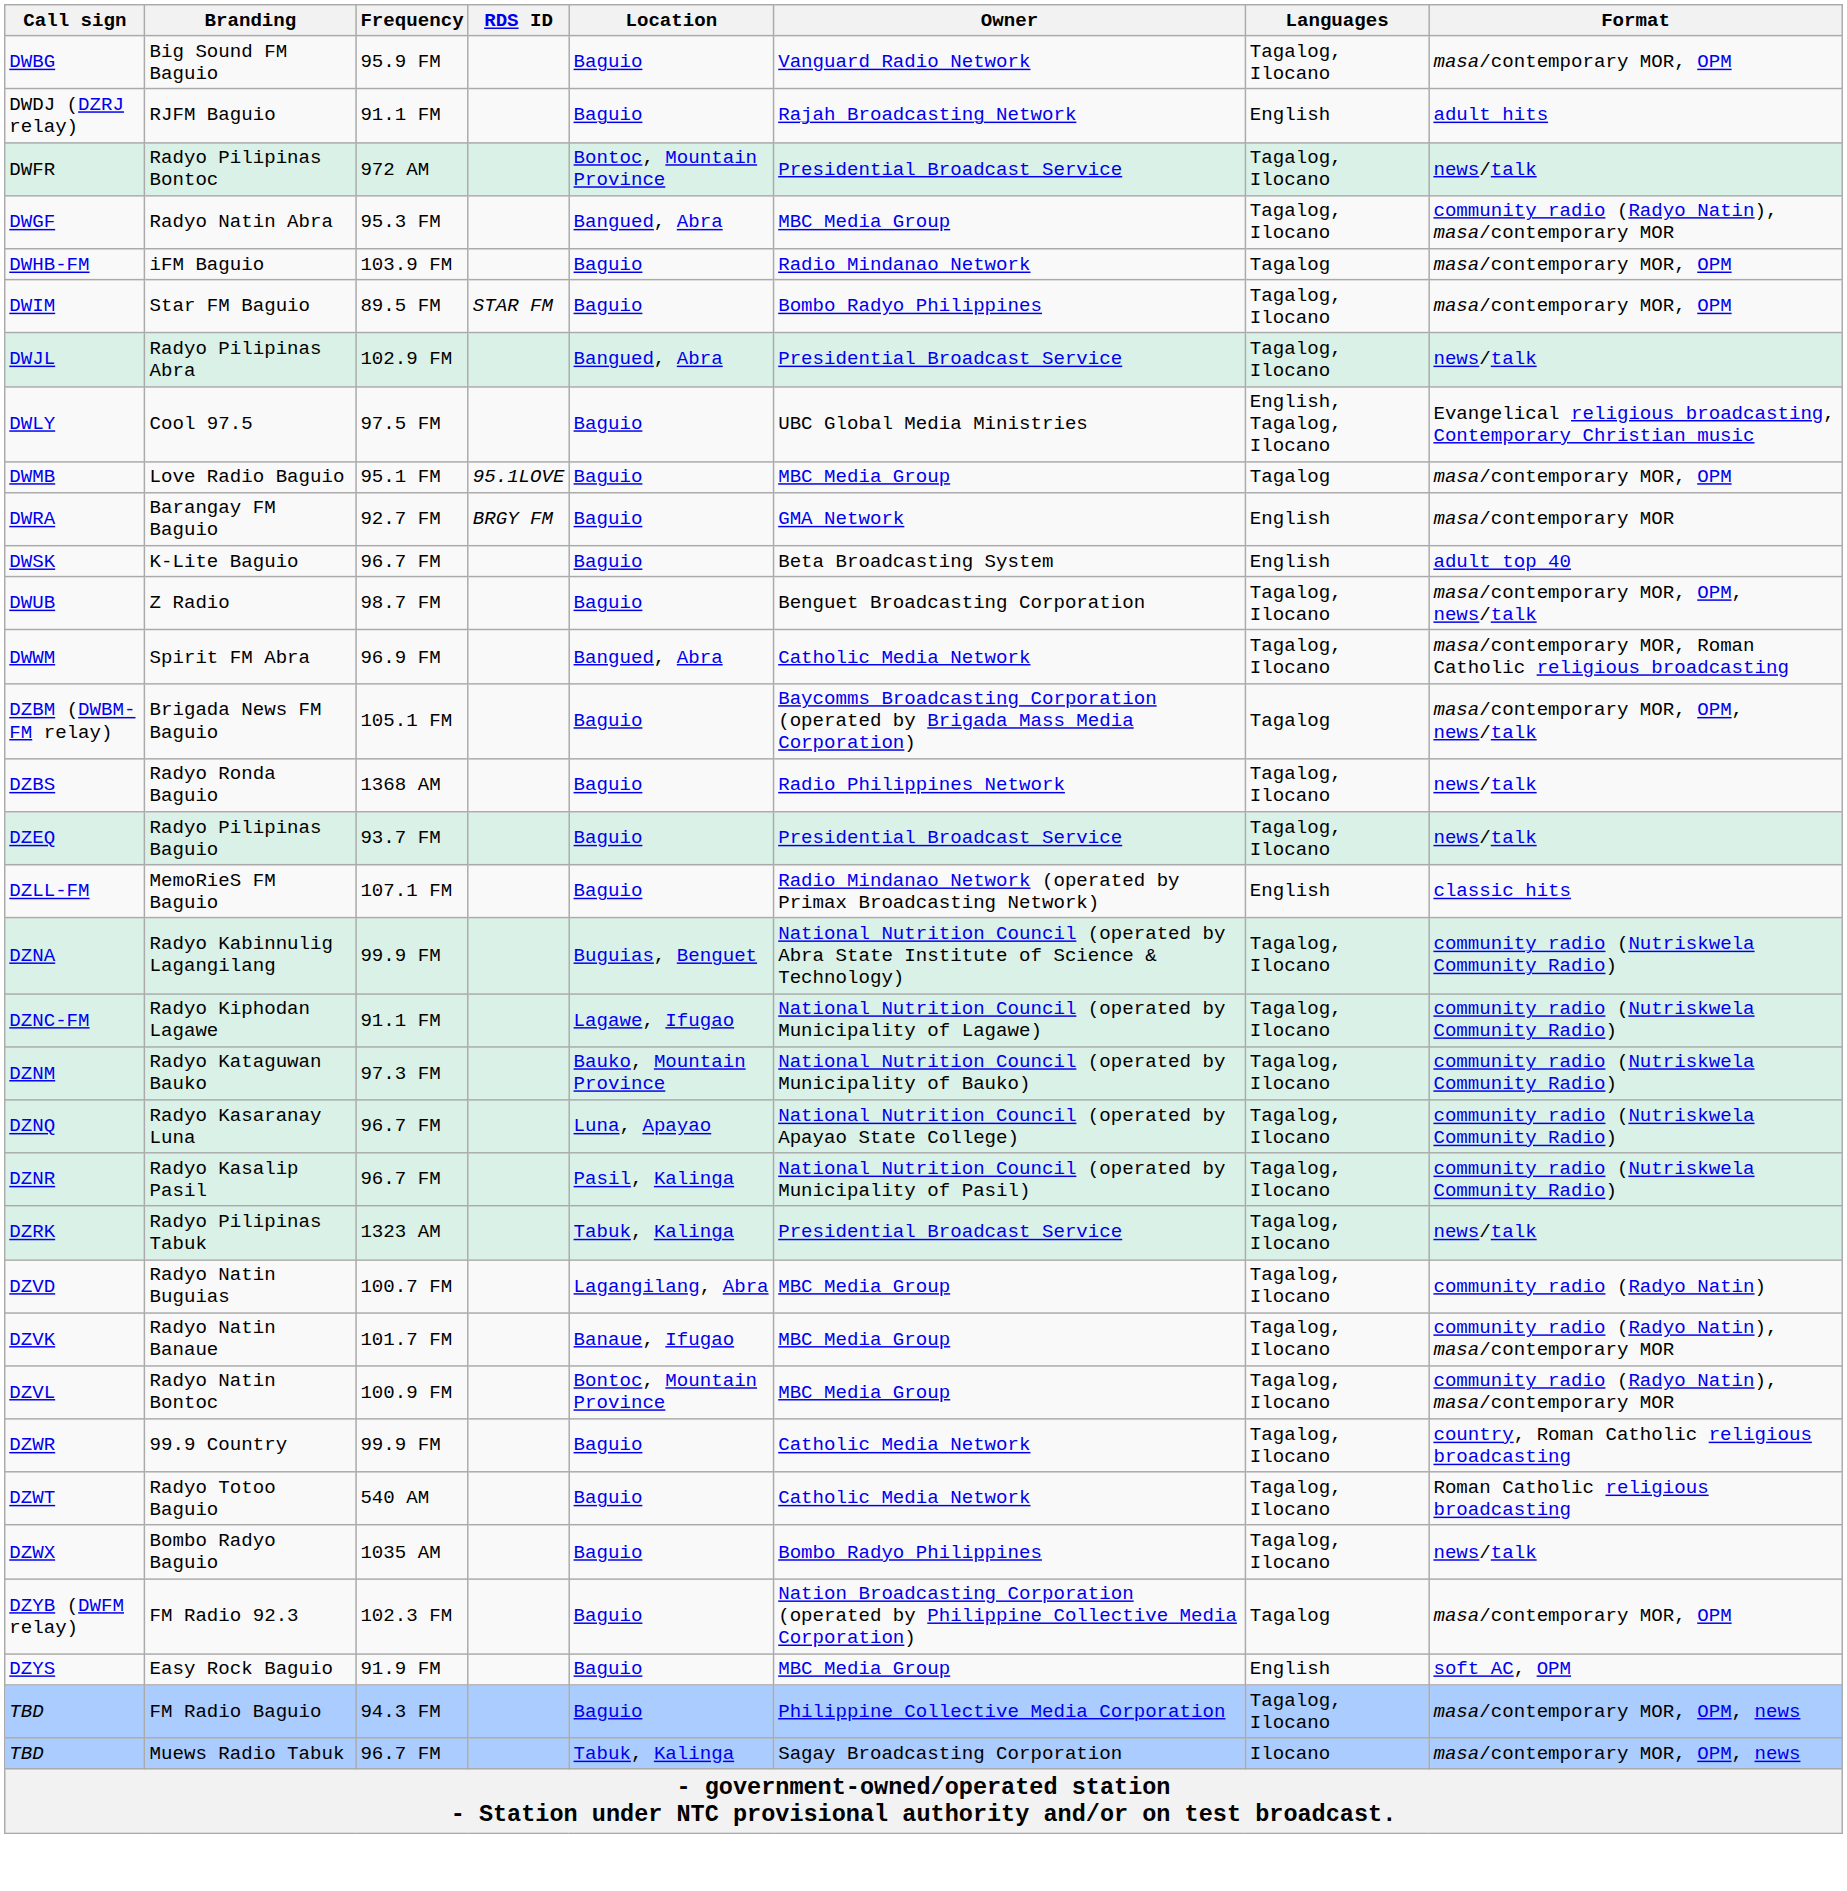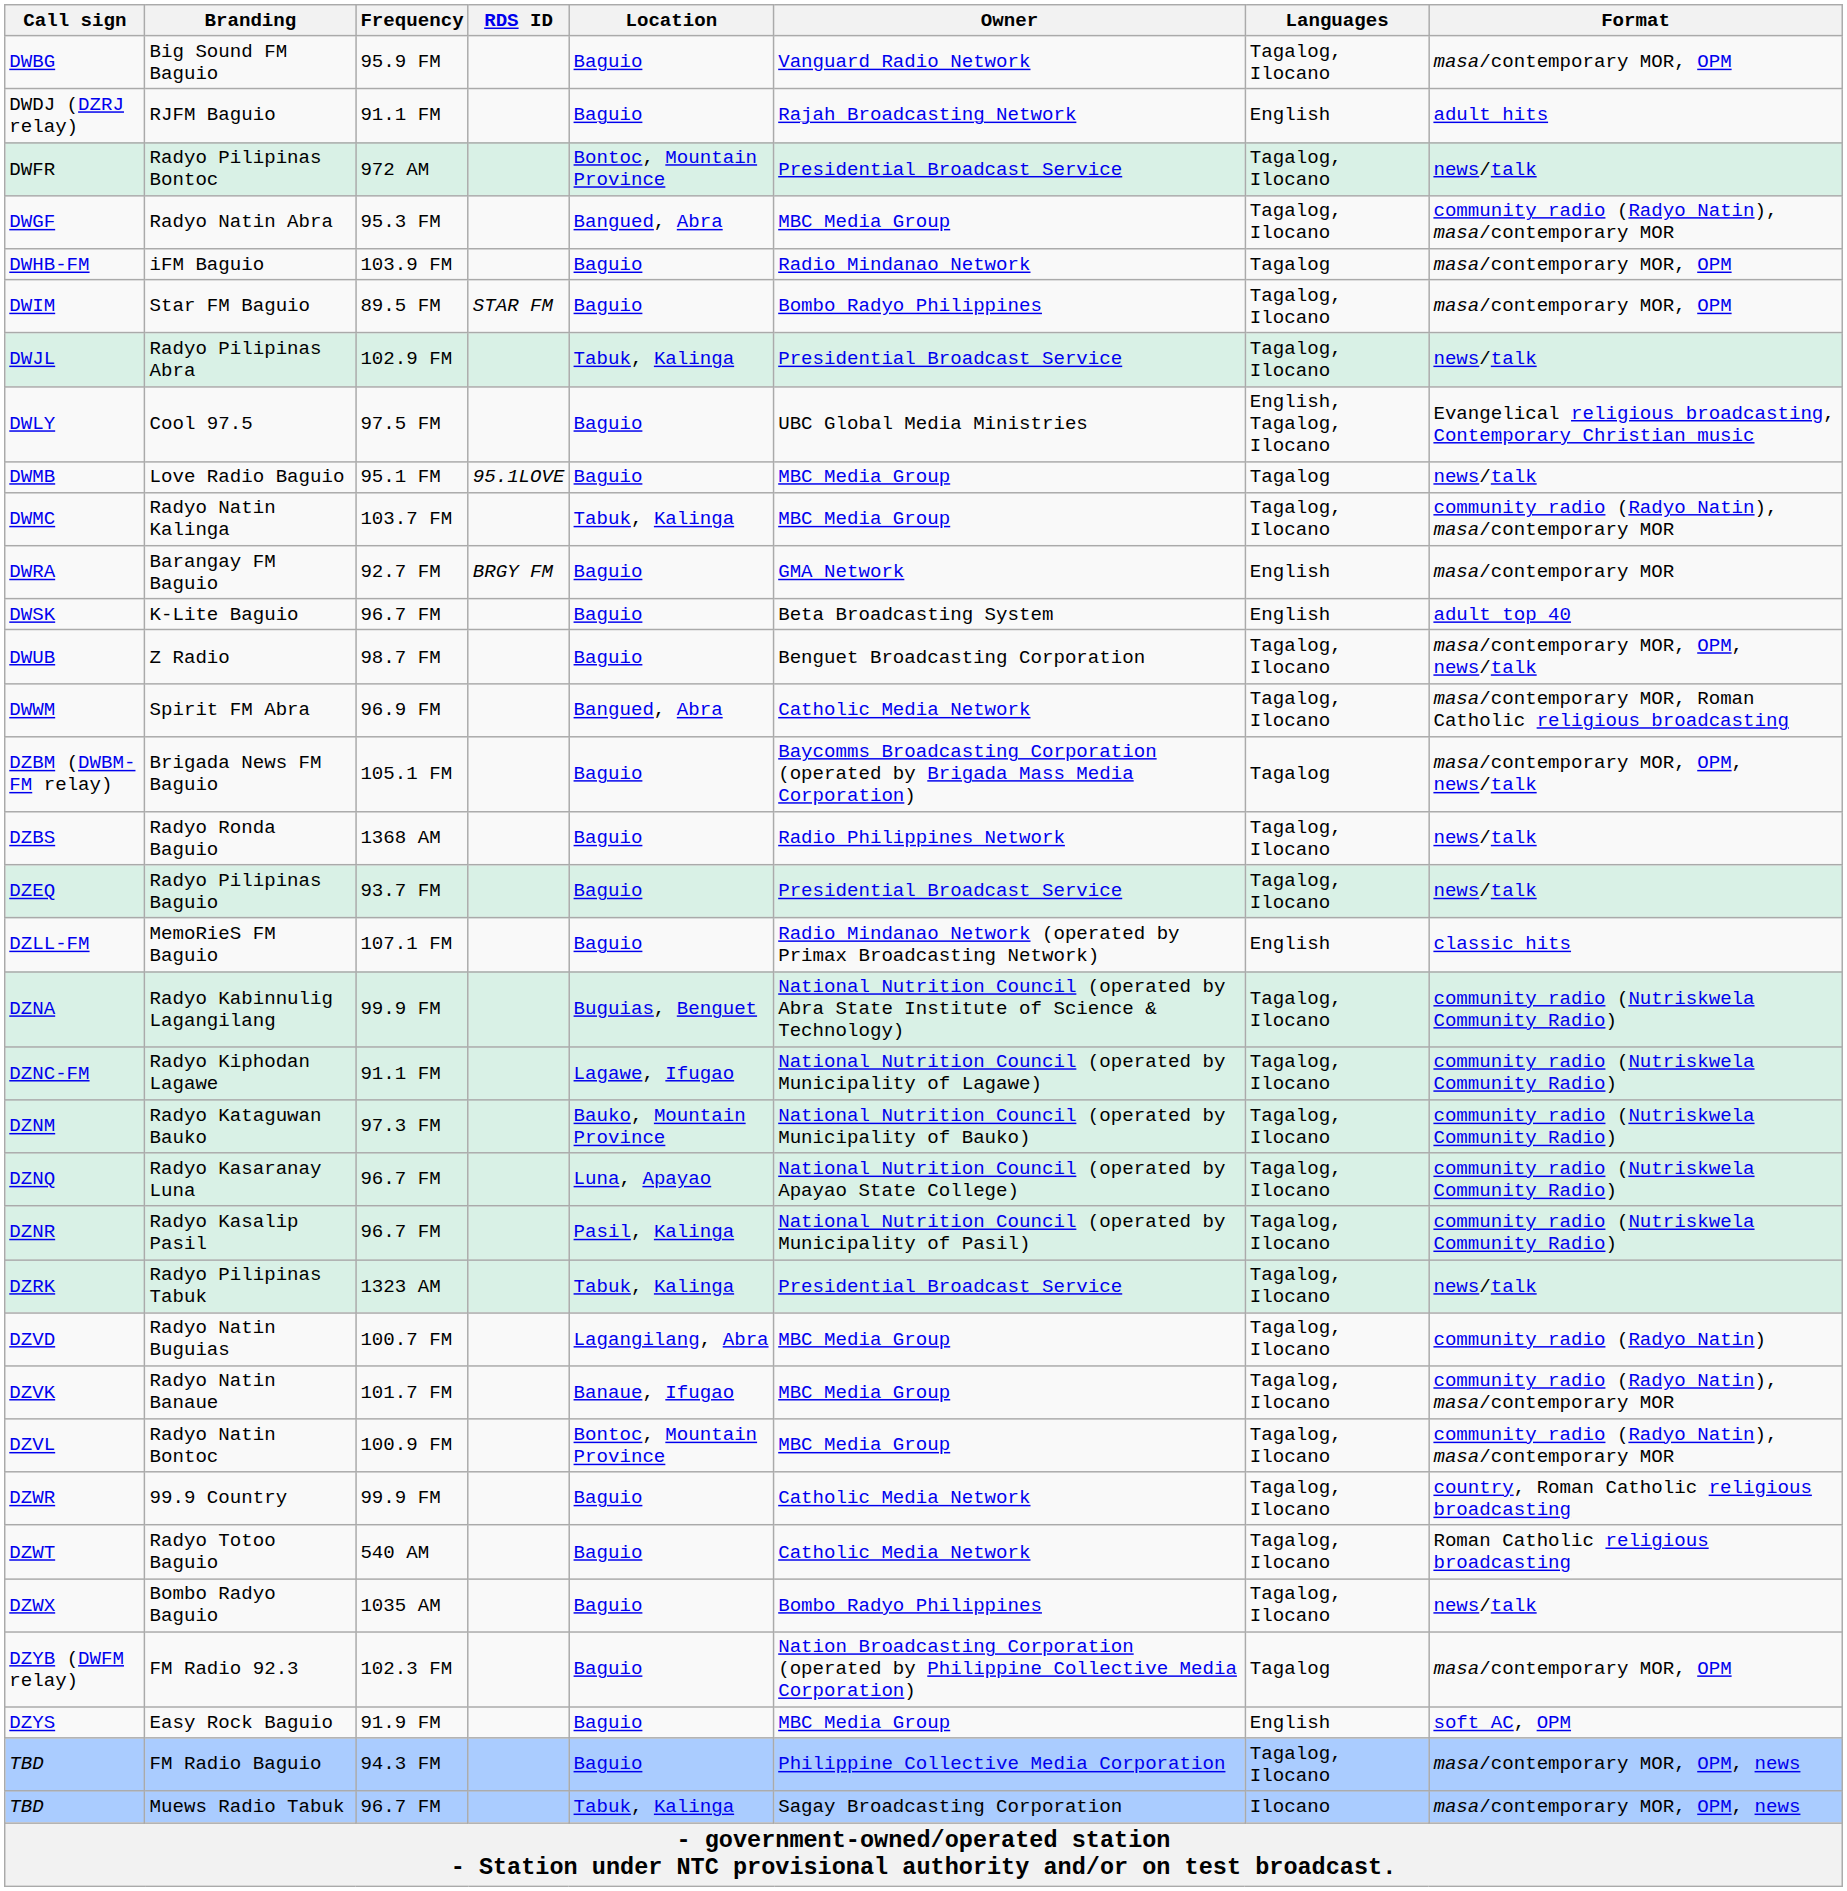Radyo Pilipinas Abra | Location: Bangued, Abra -> Tabuk, Kalinga
Love Radio Baguio | Format: masa/contemporary MOR, OPM -> news/talk
+ row: DWMC | Radyo Natin Kalinga | 103.7 FM | Tabuk, Kalinga | MBC Media Group | Tagalog, Ilocano | community radio (Radyo Natin), masa/contemporary MOR
